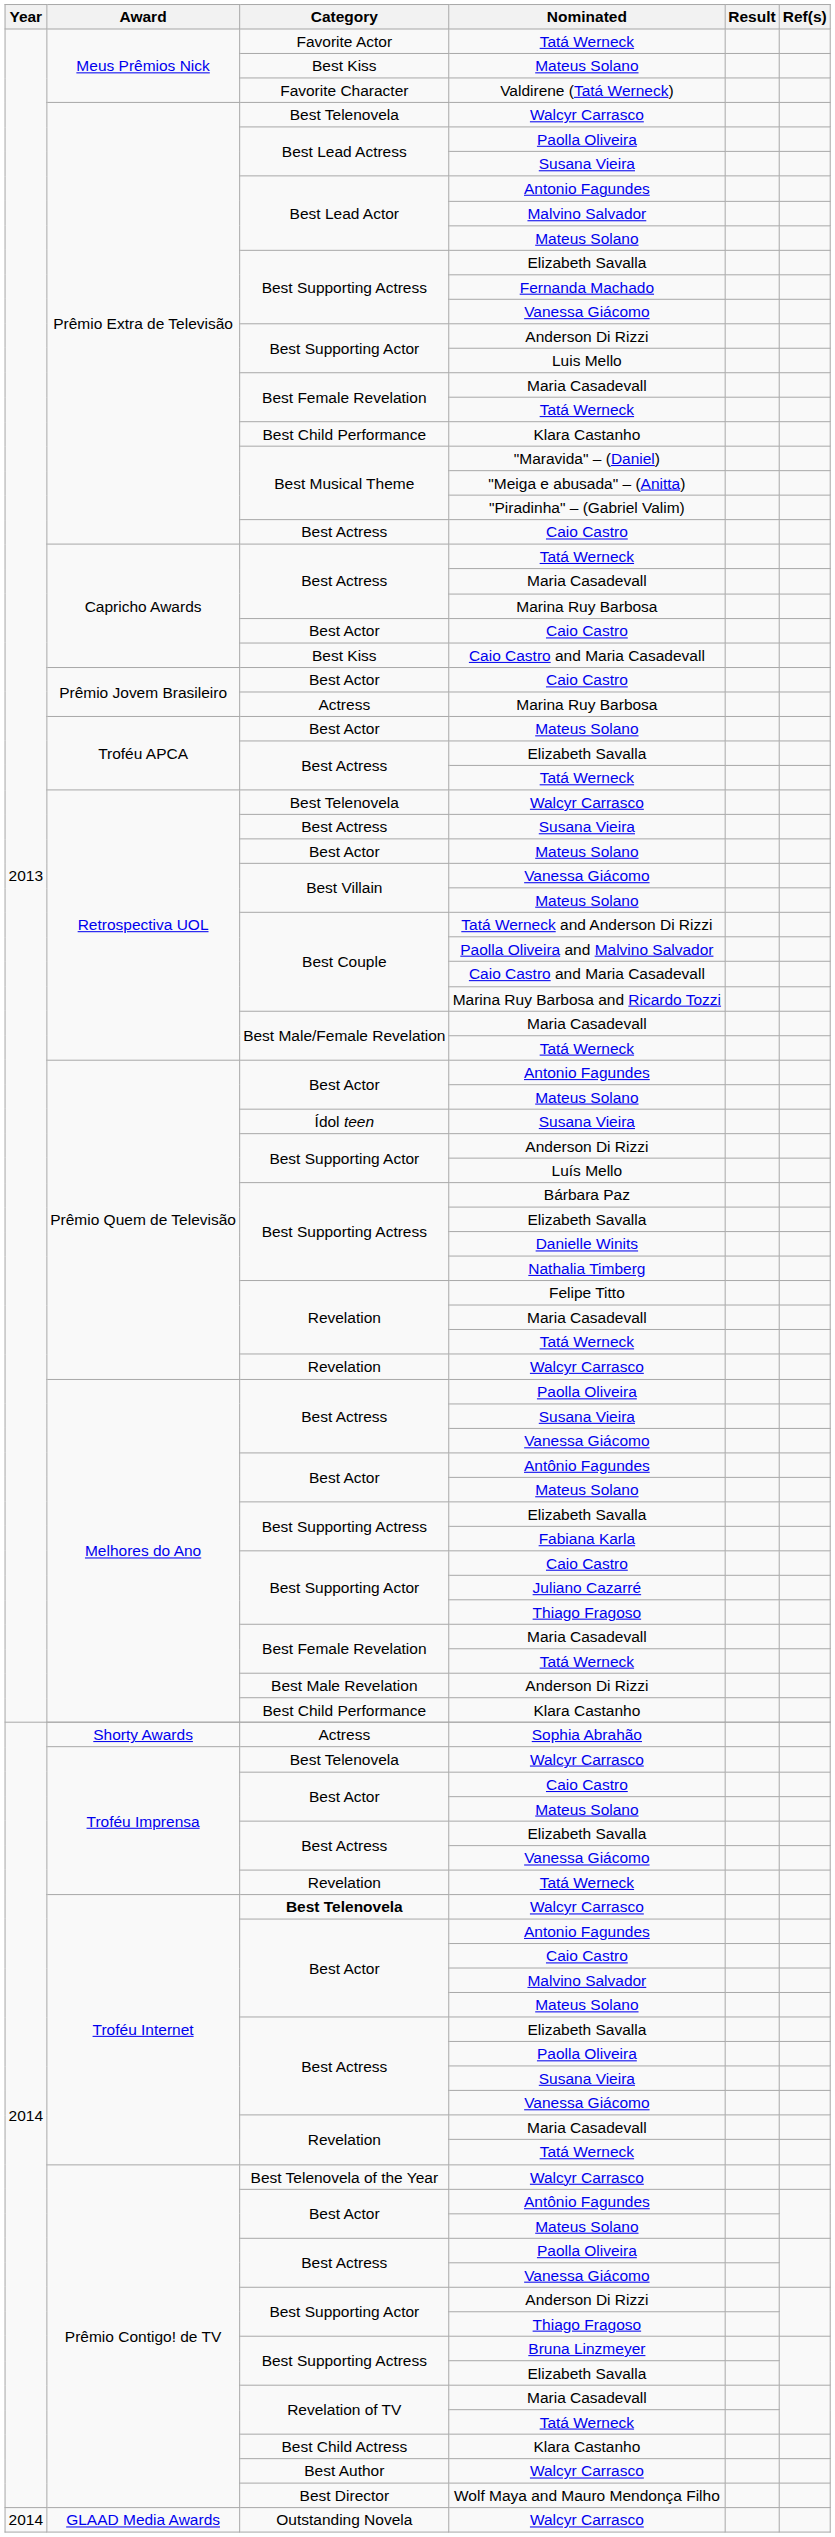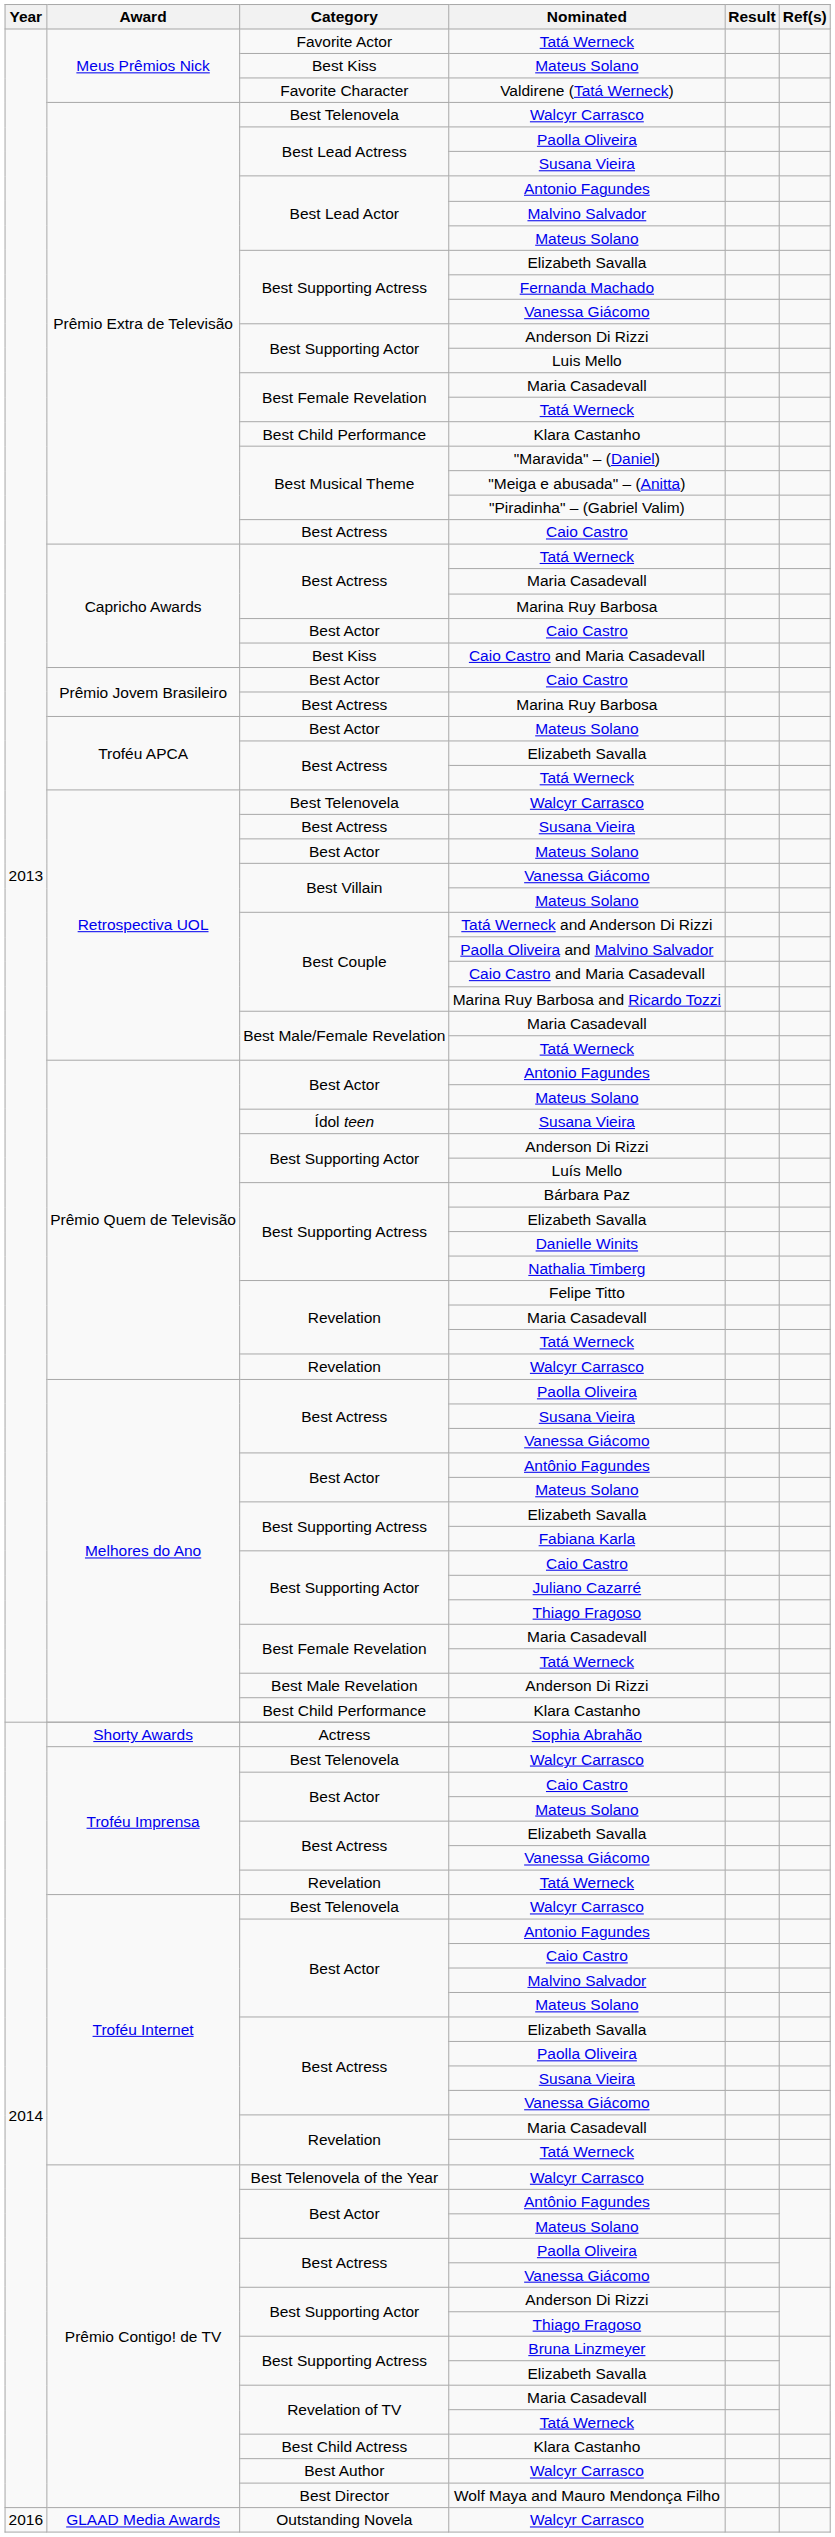Prêmio Jovem Brasileiro / Marina Ruy Barbosa | Category: Actress -> Best Actress
Troféu Internet / Walcyr Carrasco | Category: bold -> normal
GLAAD Media Awards / Walcyr Carrasco | Year: 2014 -> 2016
